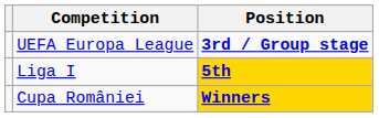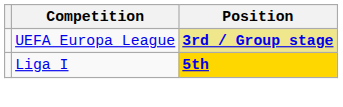UEFA Europa League | Position: no background -> khaki background
- row: Cupa României | Winners
